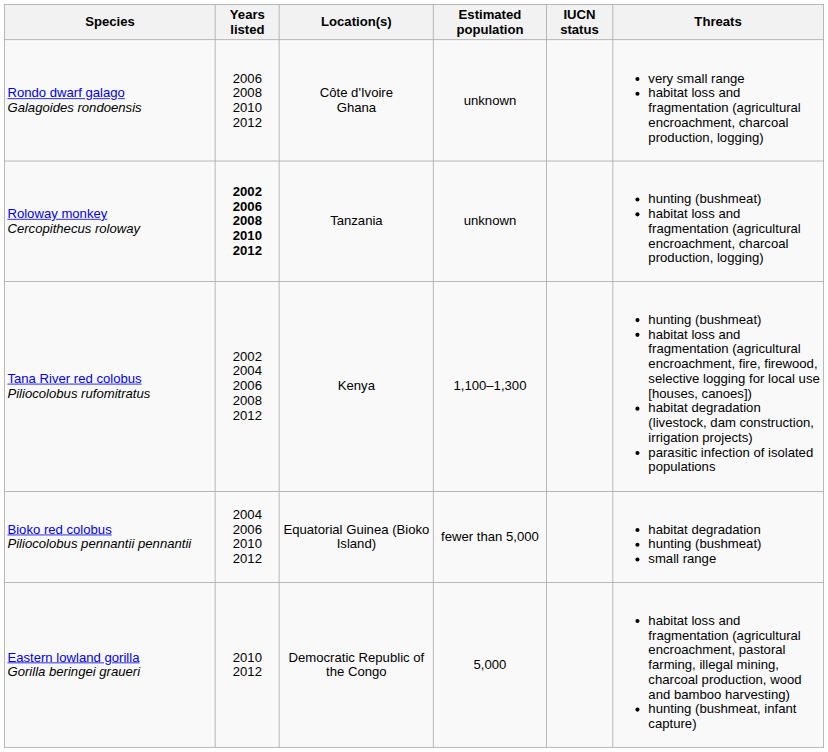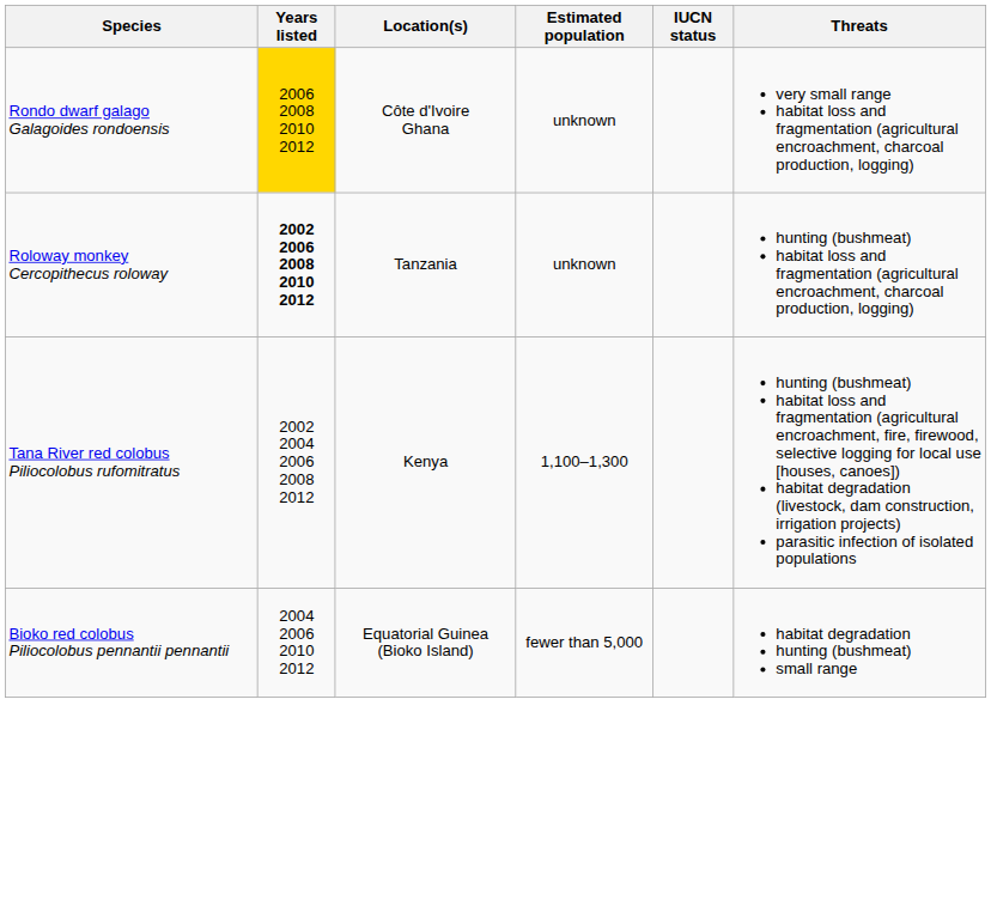Rondo dwarf galago Galagoides rondoensis | Years listed: no background -> gold background
- row: Eastern lowland gorilla Gorilla beringei graueri | 2010 2012 | Democratic Republic of the Congo | 5,000 | habitat loss and fragmentation (agricultural encroachment, pastoral farming, illegal mining, charcoal production, wood and bamboo harvesting) hunting (bushmeat, infant capture)
